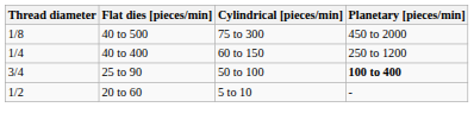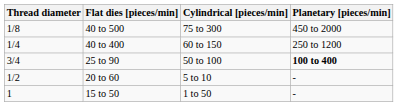+ row: 1 | 15 to 50 | 1 to 50 | -
